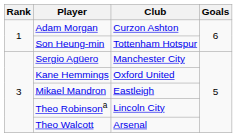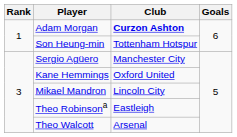Adam Morgan | Club: normal -> bold
Mikael Mandron | Club: Eastleigh -> Lincoln City
Theo Robinsona | Club: Lincoln City -> Eastleigh
